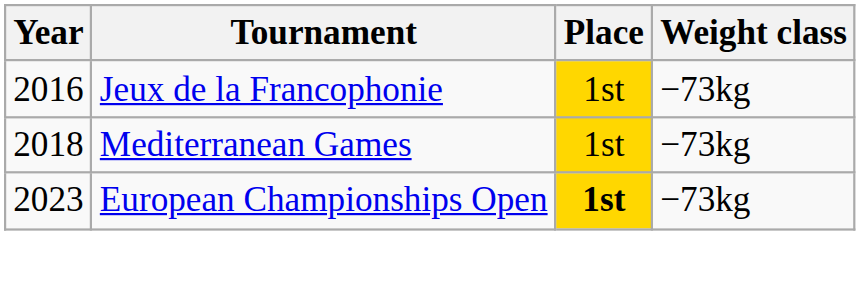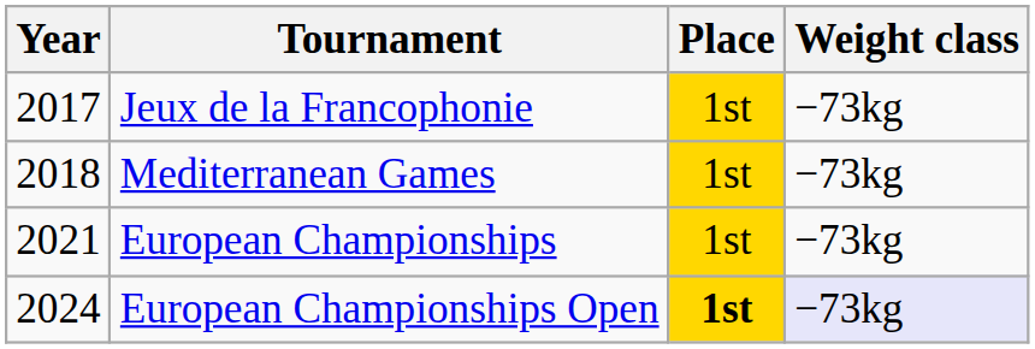Jeux de la Francophonie | Year: 2016 -> 2017
+ row: 2021 | European Championships | 1st | −73kg
European Championships Open | Year: 2023 -> 2024
European Championships Open | Weight class: no background -> lavender background
